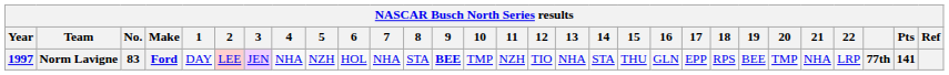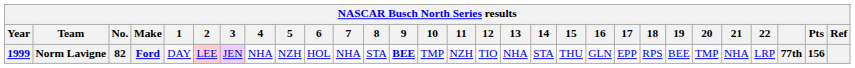Norm Lavigne | Year: 1997 -> 1999
Norm Lavigne | No.: 83 -> 82
Norm Lavigne | Pts: 141 -> 156
